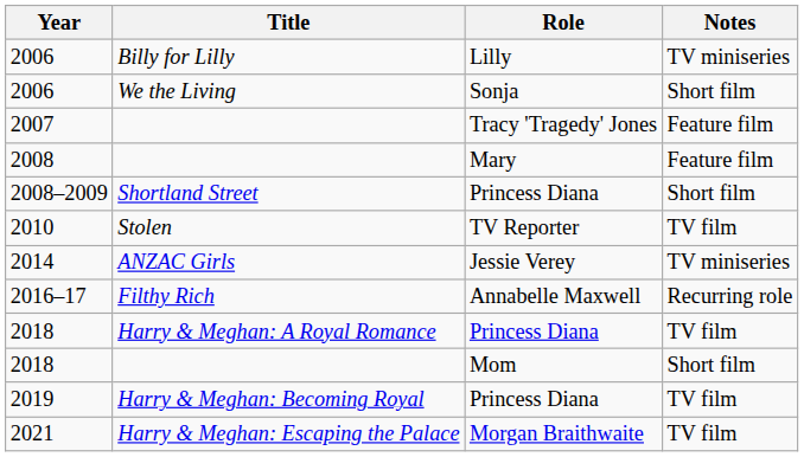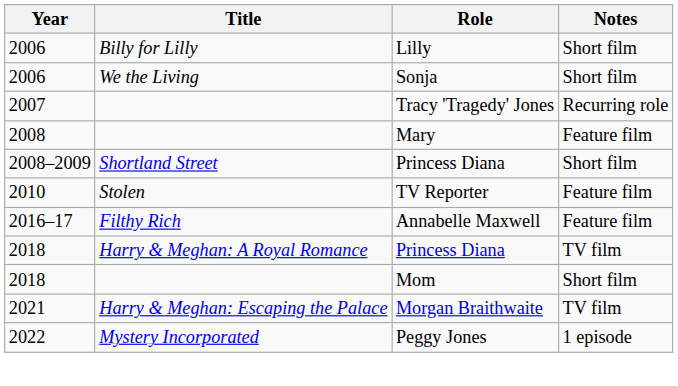2006 / Billy for Lilly | Notes: TV miniseries -> Short film
2007 | Notes: Feature film -> Recurring role
2010 | Notes: TV film -> Feature film
- row: 2014 | ANZAC Girls | Jessie Verey | TV miniseries
2016–17 | Notes: Recurring role -> Feature film
- row: 2019 | Harry & Meghan: Becoming Royal | Princess Diana | TV film
+ row: 2022 | Mystery Incorporated | Peggy Jones | 1 episode
